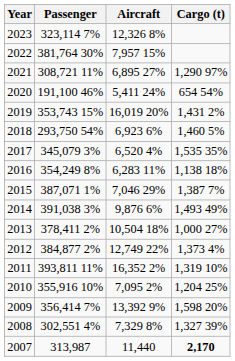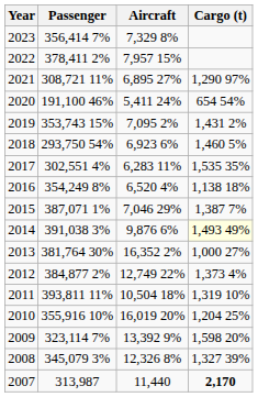2023 | Passenger: 323,114 7% -> 356,414 7%
2023 | Aircraft: 12,326 8% -> 7,329 8%
2022 | Passenger: 381,764 30% -> 378,411 2%
2019 | Aircraft: 16,019 20% -> 7,095 2%
2017 | Passenger: 345,079 3% -> 302,551 4%
2017 | Aircraft: 6,520 4% -> 6,283 11%
2016 | Aircraft: 6,283 11% -> 6,520 4%
2014 | Cargo (t): no background -> lightyellow background
2013 | Passenger: 378,411 2% -> 381,764 30%
2013 | Aircraft: 10,504 18% -> 16,352 2%
2011 | Aircraft: 16,352 2% -> 10,504 18%
2010 | Aircraft: 7,095 2% -> 16,019 20%
2009 | Passenger: 356,414 7% -> 323,114 7%
2008 | Passenger: 302,551 4% -> 345,079 3%
2008 | Aircraft: 7,329 8% -> 12,326 8%
